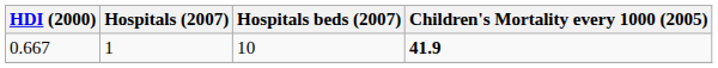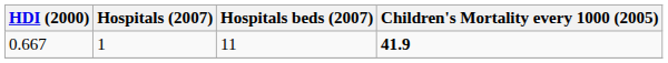0.667 | Hospitals beds (2007): 10 -> 11
